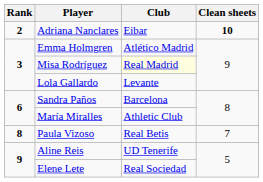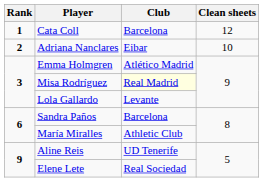+ row: 1 | Cata Coll | Barcelona | 12
Adriana Nanclares | Clean sheets: bold -> normal
- row: 8 | Paula Vizoso | Real Betis | 7
